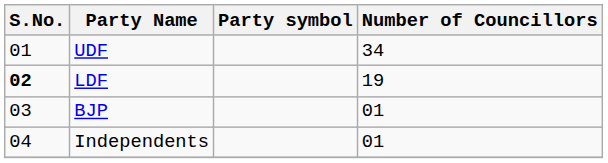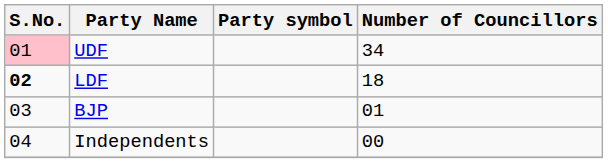UDF | S.No.: no background -> pink background
LDF | Number of Councillors: 19 -> 18
Independents | Number of Councillors: 01 -> 00
